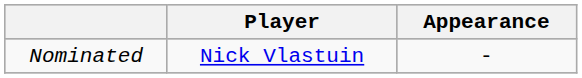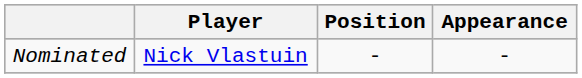+ column: Position | -
